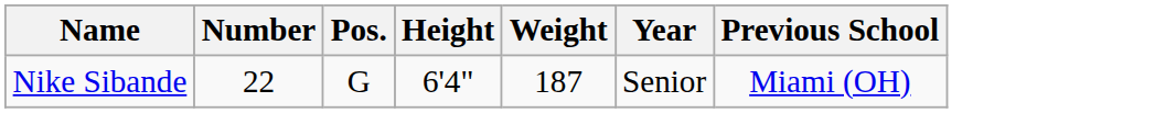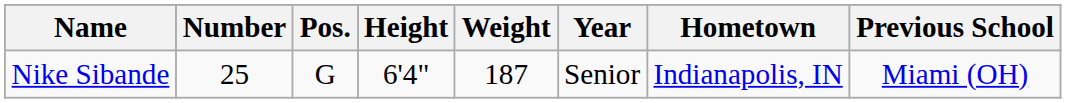+ column: Hometown | Indianapolis, IN
Nike Sibande | Number: 22 -> 25
